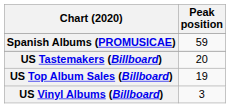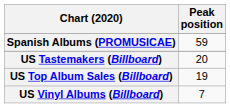US Vinyl Albums (Billboard) | Peak position: 3 -> 7
